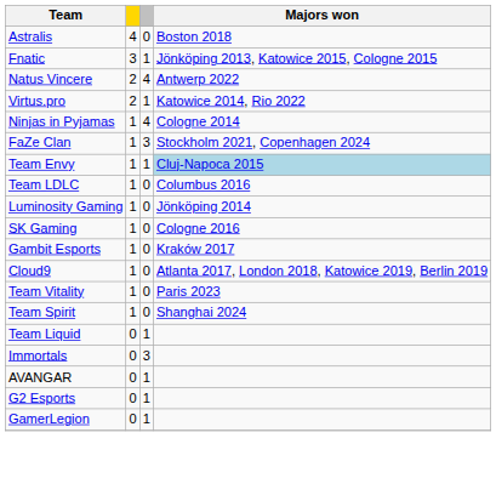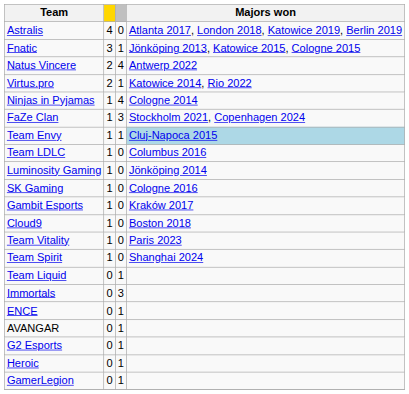Astralis | Majors won: Boston 2018 -> Atlanta 2017, London 2018, Katowice 2019, Berlin 2019
Cloud9 | Majors won: Atlanta 2017, London 2018, Katowice 2019, Berlin 2019 -> Boston 2018
+ row: ENCE | 0 | 1
+ row: Heroic | 0 | 1
